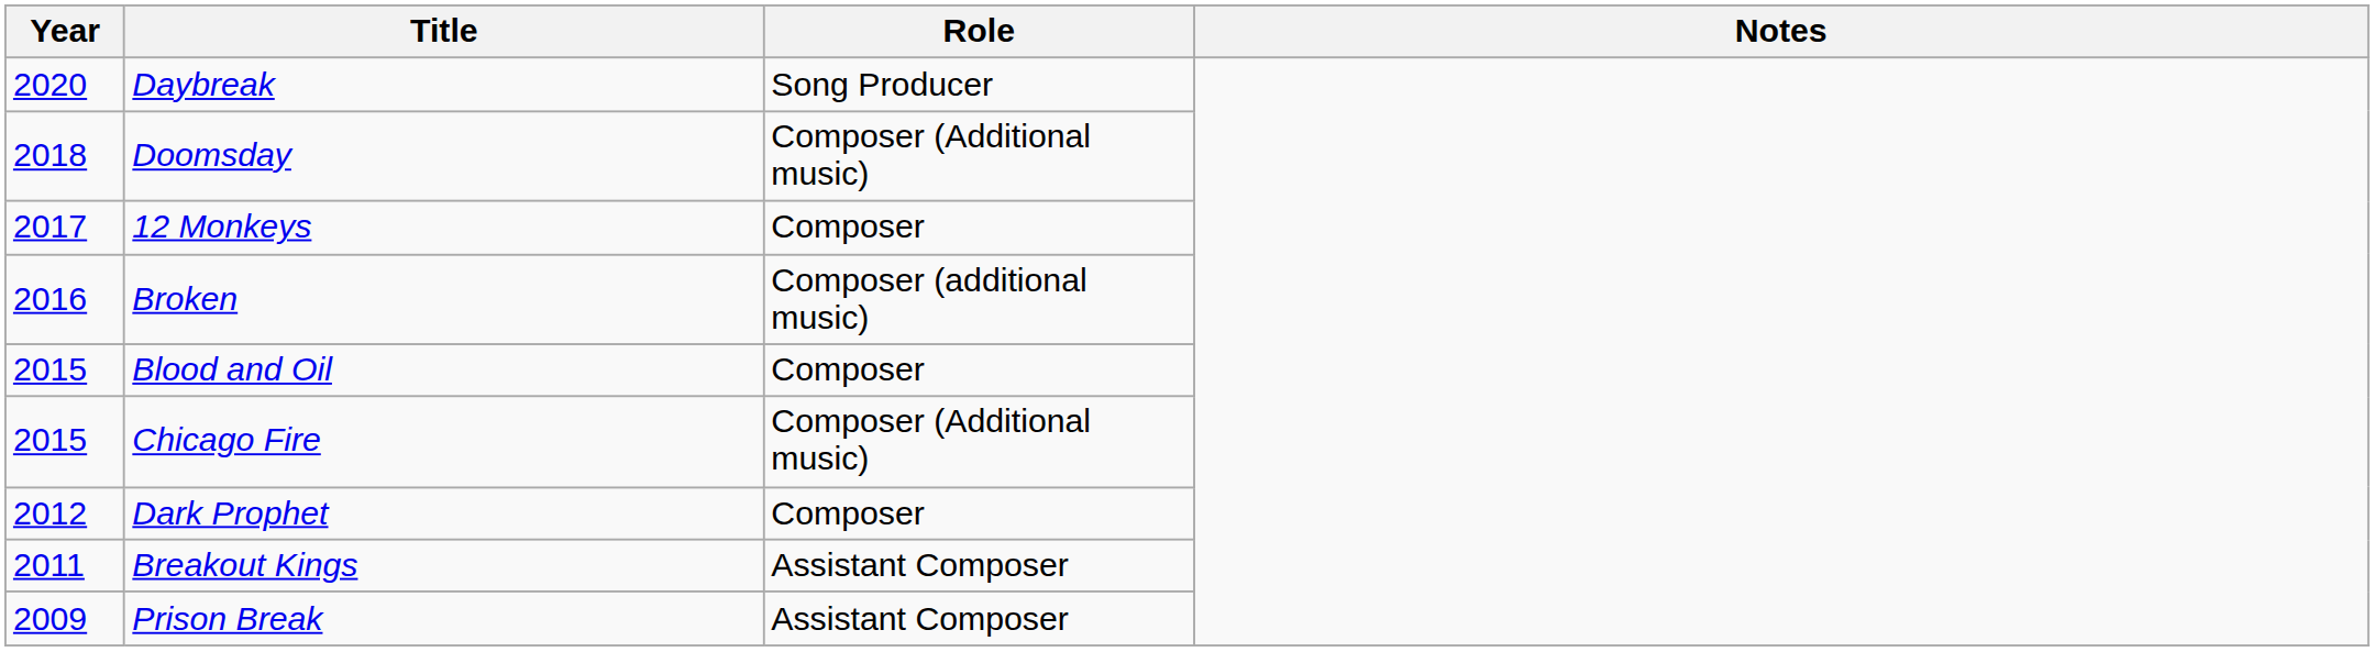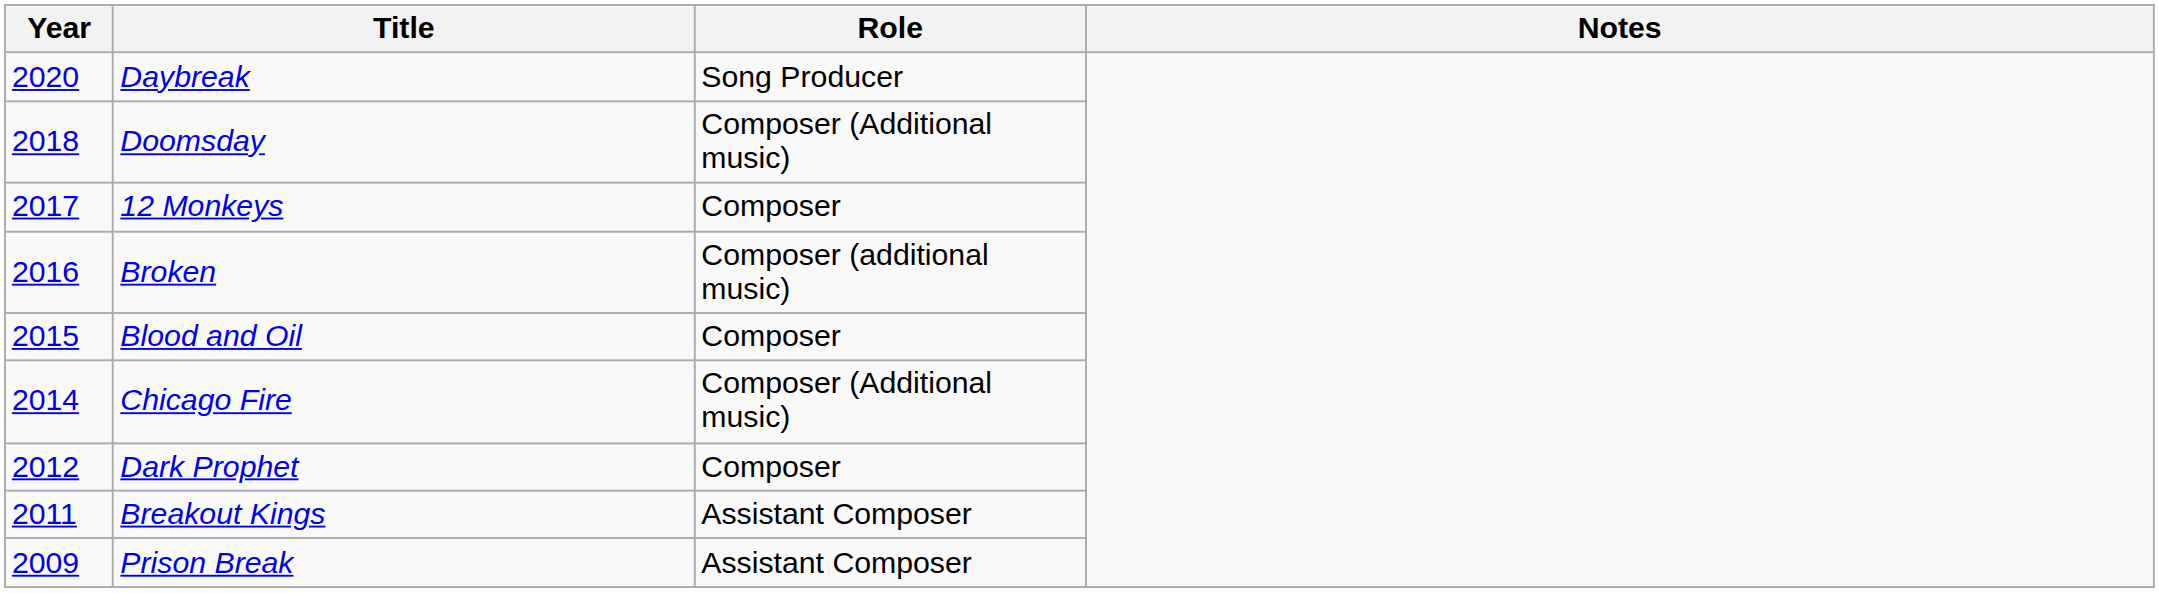Chicago Fire | Year: 2015 -> 2014
